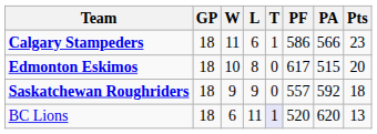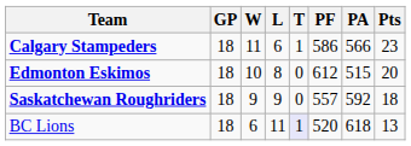Edmonton Eskimos | PF: 617 -> 612
BC Lions | PA: 620 -> 618
